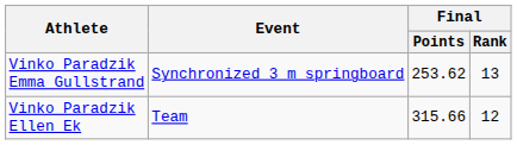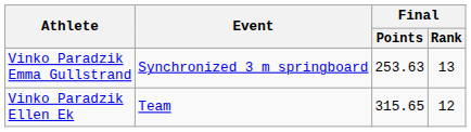Vinko Paradzik Emma Gullstrand | Final / Points: 253.62 -> 253.63
Vinko Paradzik Ellen Ek | Final / Points: 315.66 -> 315.65
